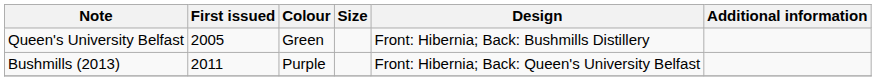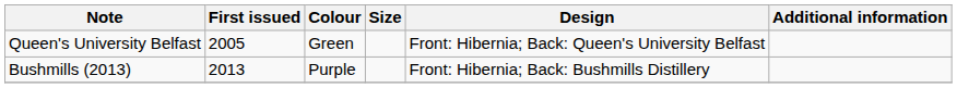Queen's University Belfast | Design: Front: Hibernia; Back: Bushmills Distillery -> Front: Hibernia; Back: Queen's University Belfast
Bushmills (2013) | First issued: 2011 -> 2013
Bushmills (2013) | Design: Front: Hibernia; Back: Queen's University Belfast -> Front: Hibernia; Back: Bushmills Distillery
